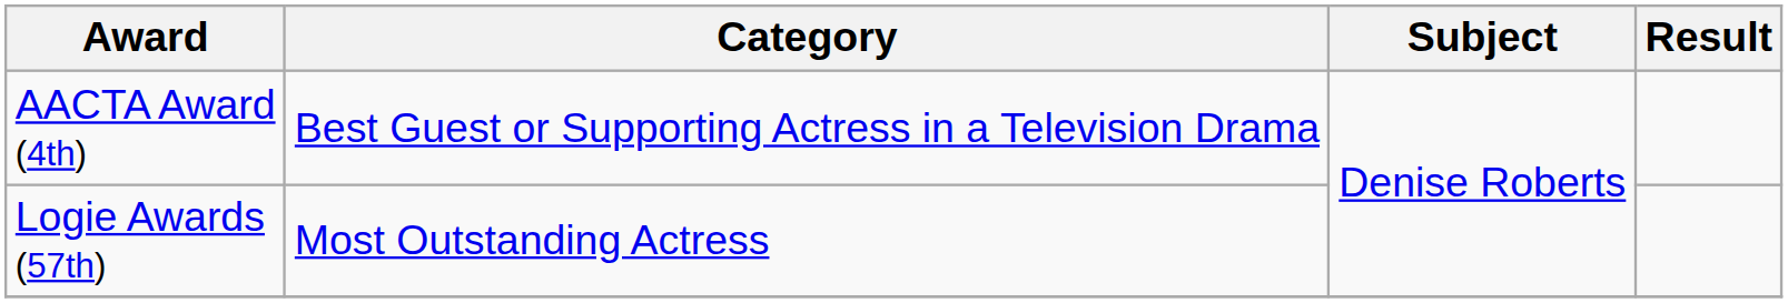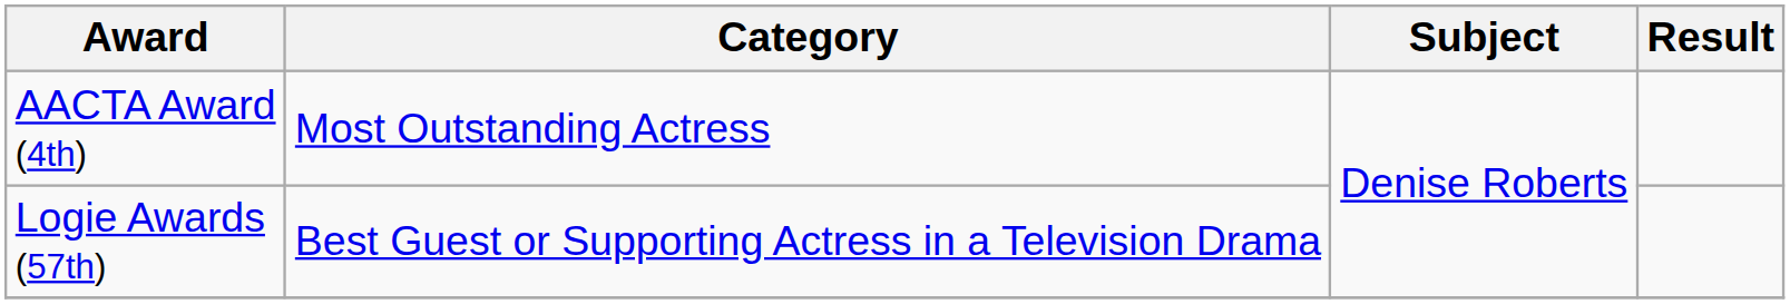AACTA Award (4th) | Category: Best Guest or Supporting Actress in a Television Drama -> Most Outstanding Actress
Logie Awards (57th) | Category: Most Outstanding Actress -> Best Guest or Supporting Actress in a Television Drama
